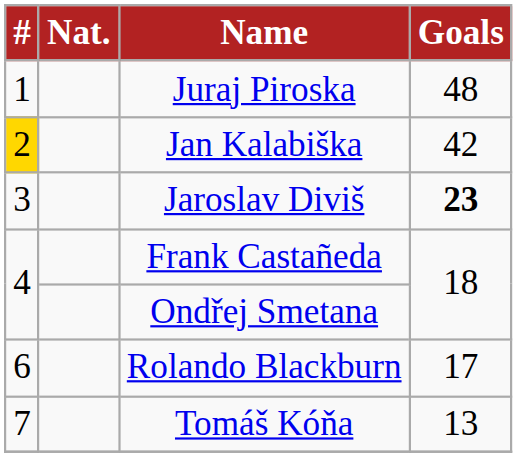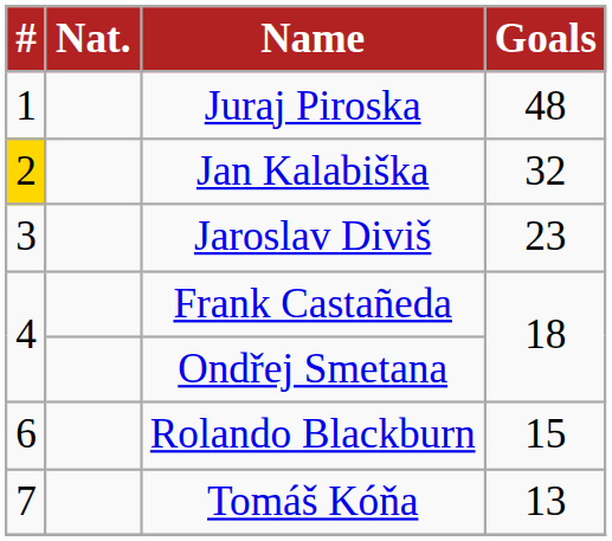Jan Kalabiška | Goals: 42 -> 32
Jaroslav Diviš | Goals: bold -> normal
Rolando Blackburn | Goals: 17 -> 15
